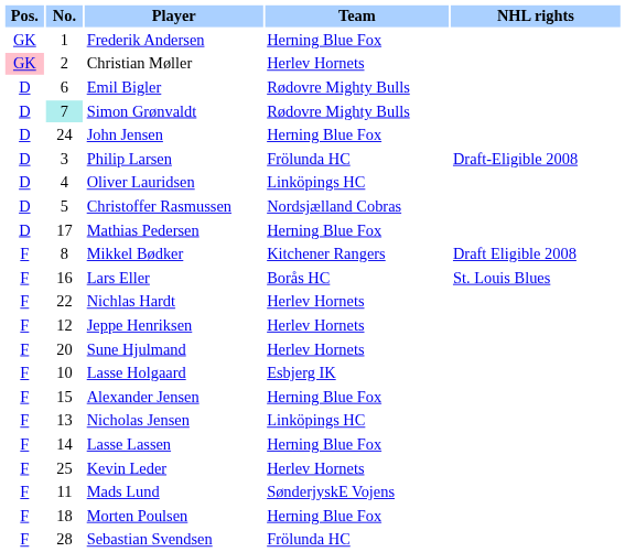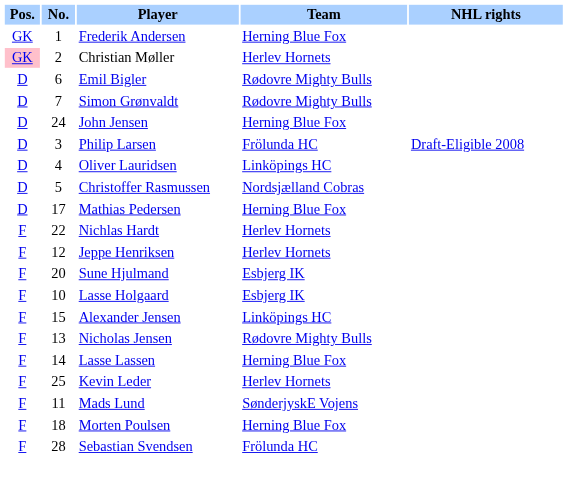Simon Grønvaldt | No.: paleturquoise background -> no background
- row: F | 8 | Mikkel Bødker | Kitchener Rangers | Draft Eligible 2008
- row: F | 16 | Lars Eller | Borås HC | St. Louis Blues
Sune Hjulmand | Team: Herlev Hornets -> Esbjerg IK
Alexander Jensen | Team: Herning Blue Fox -> Linköpings HC
Nicholas Jensen | Team: Linköpings HC -> Rødovre Mighty Bulls
